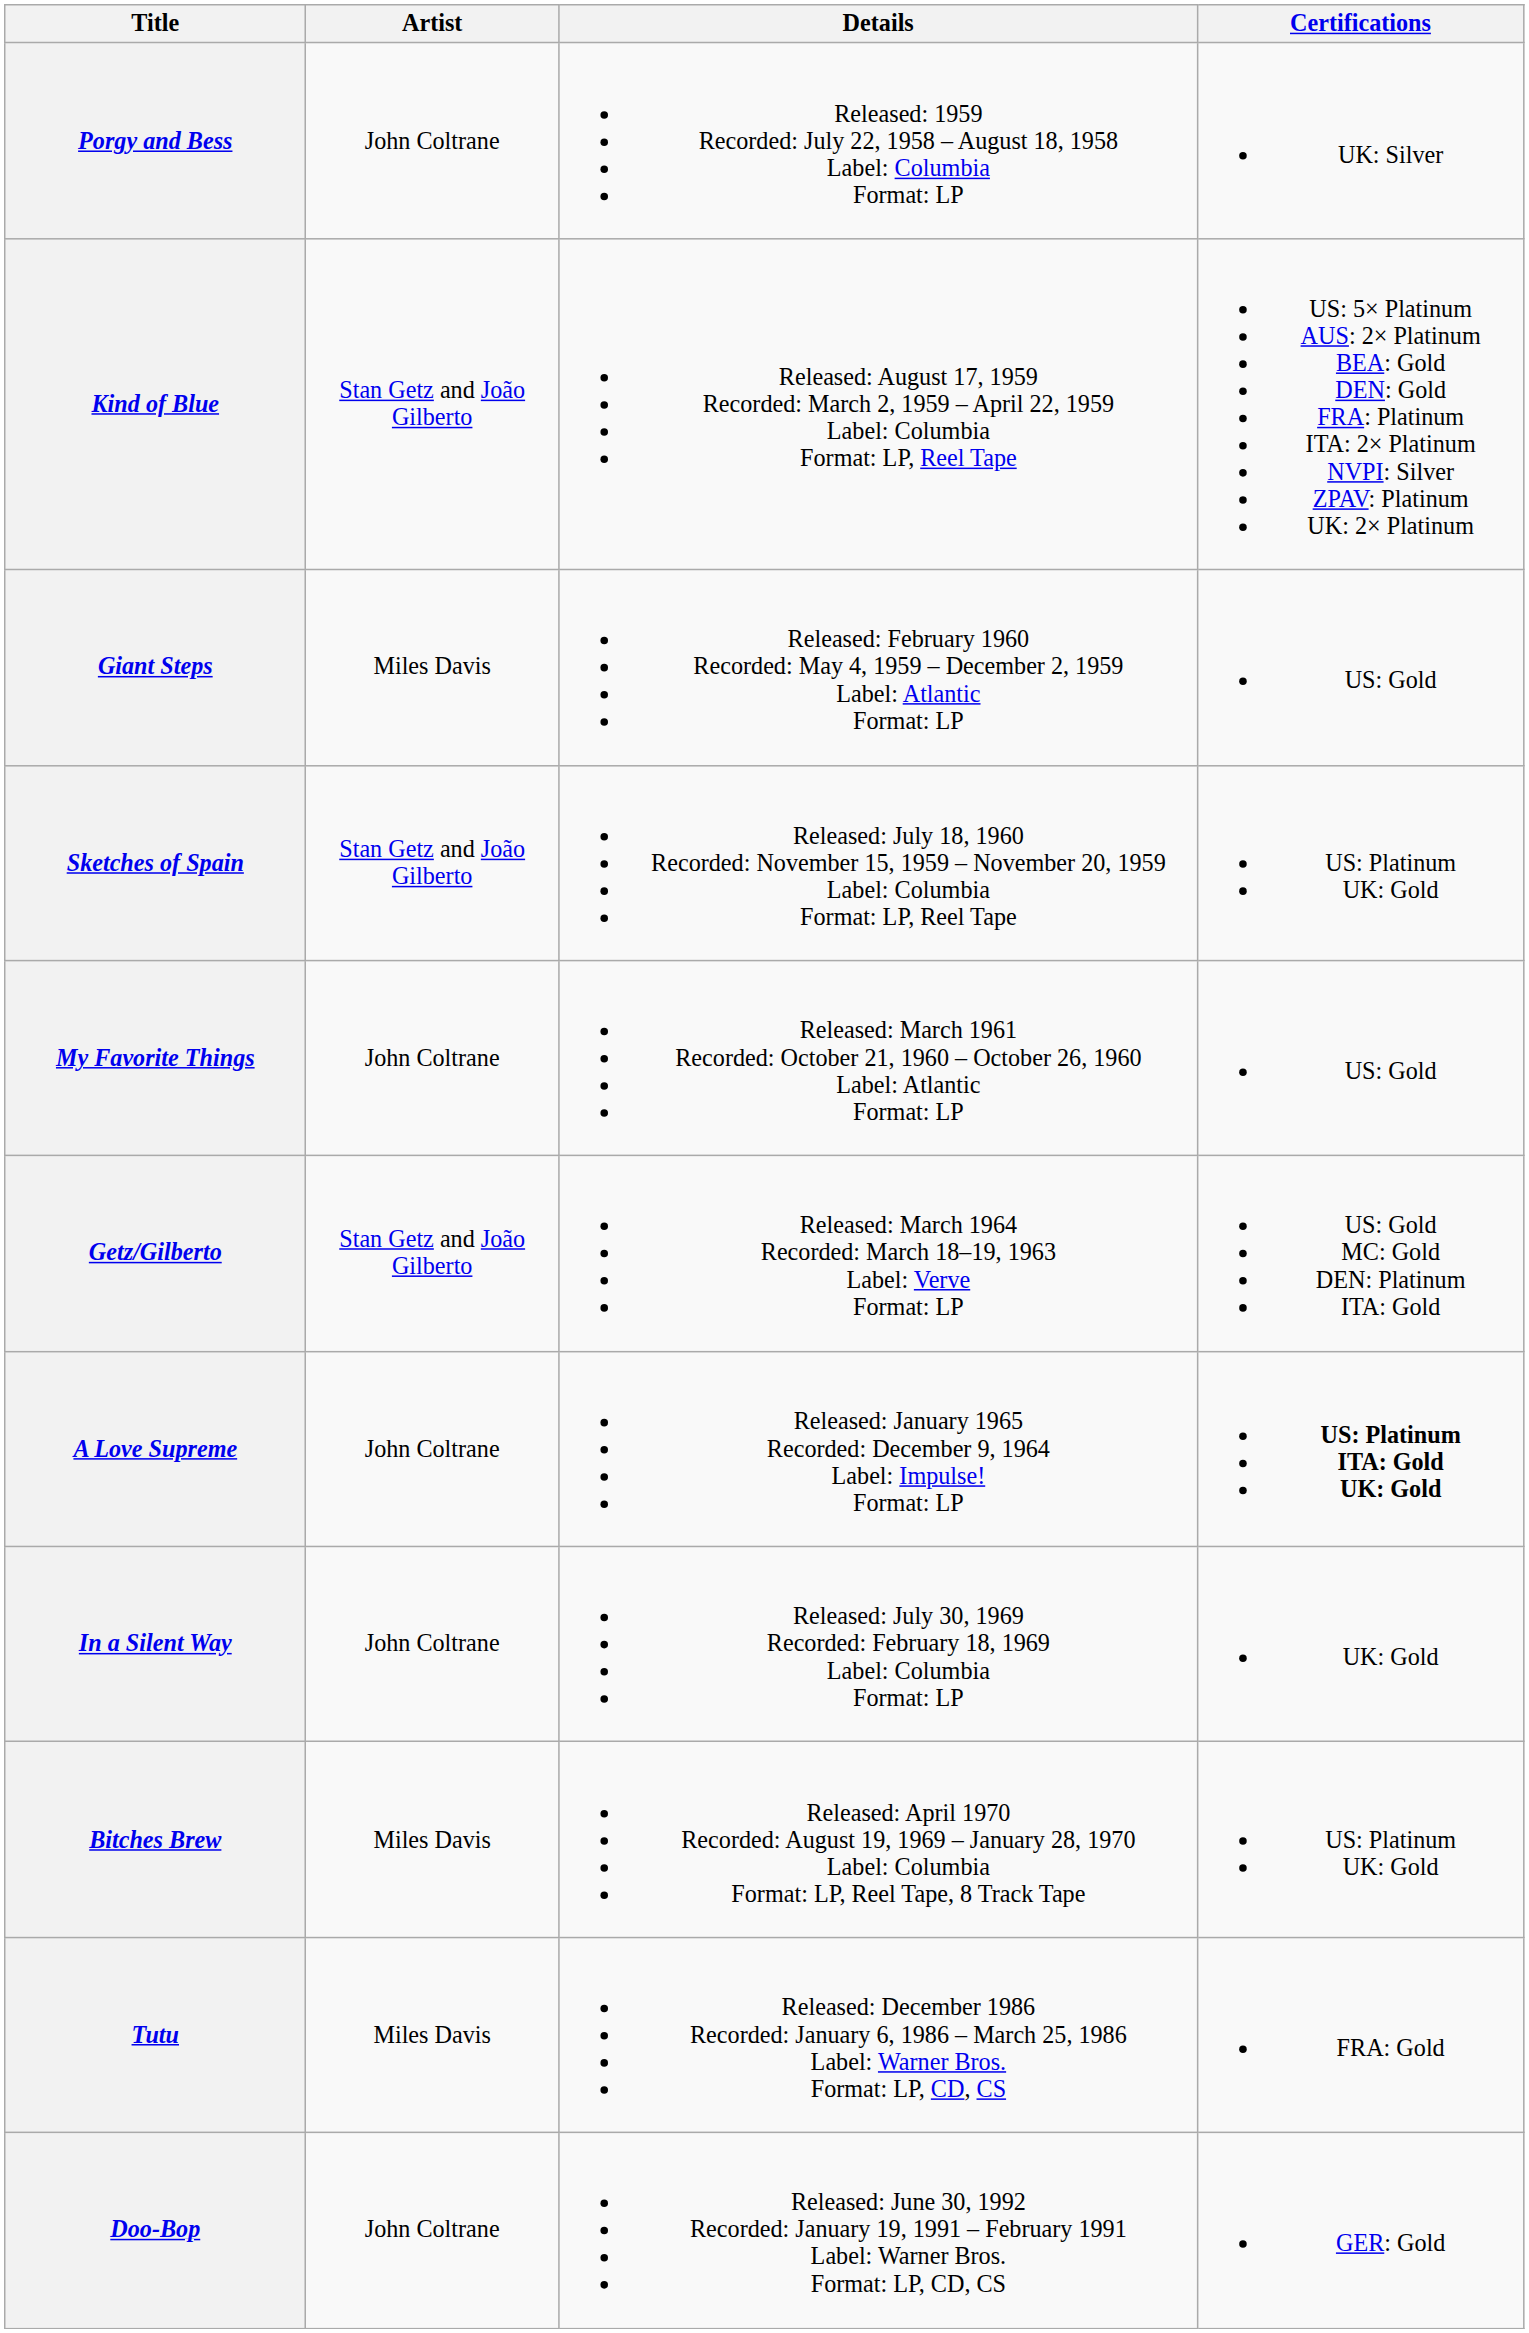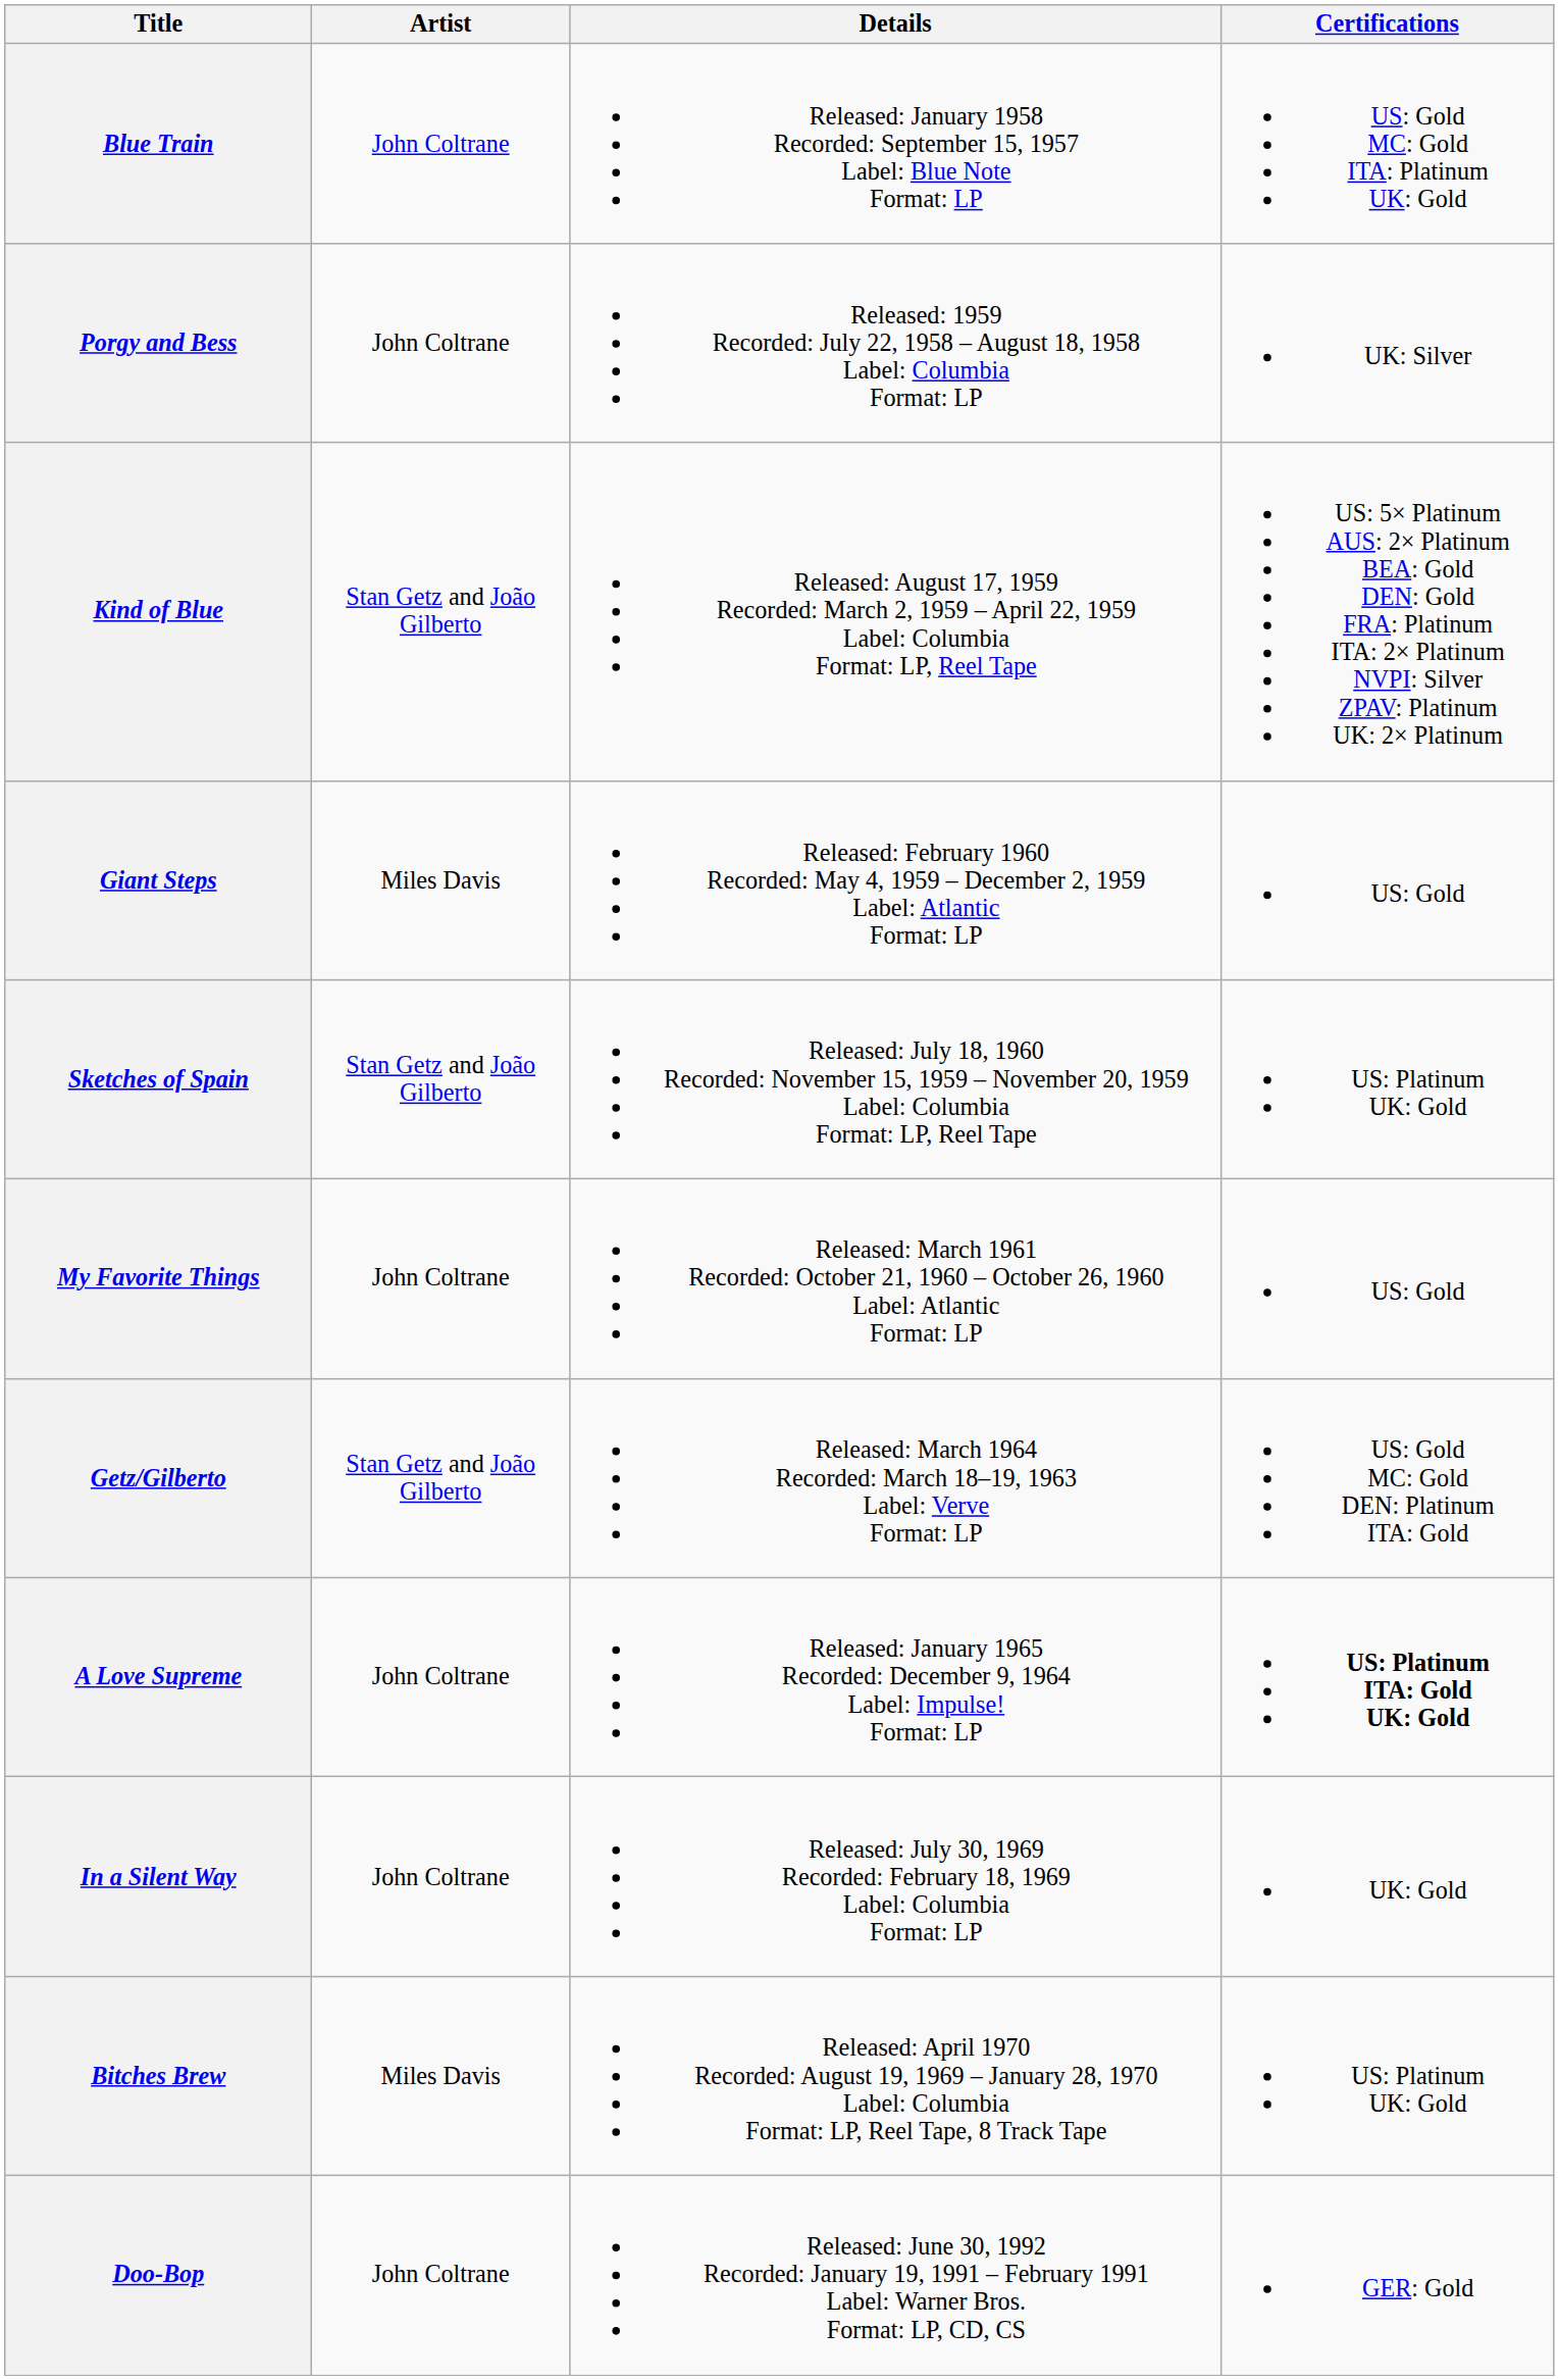+ row: Blue Train | John Coltrane | Released: January 1958 Recorded: September 15, 1957 Label: Blue Note Format: LP | US: Gold MC: Gold ITA: Platinum UK: Gold
- row: Tutu | Miles Davis | Released: December 1986 Recorded: January 6, 1986 – March 25, 1986 Label: Warner Bros. Format: LP, CD, CS | FRA: Gold
